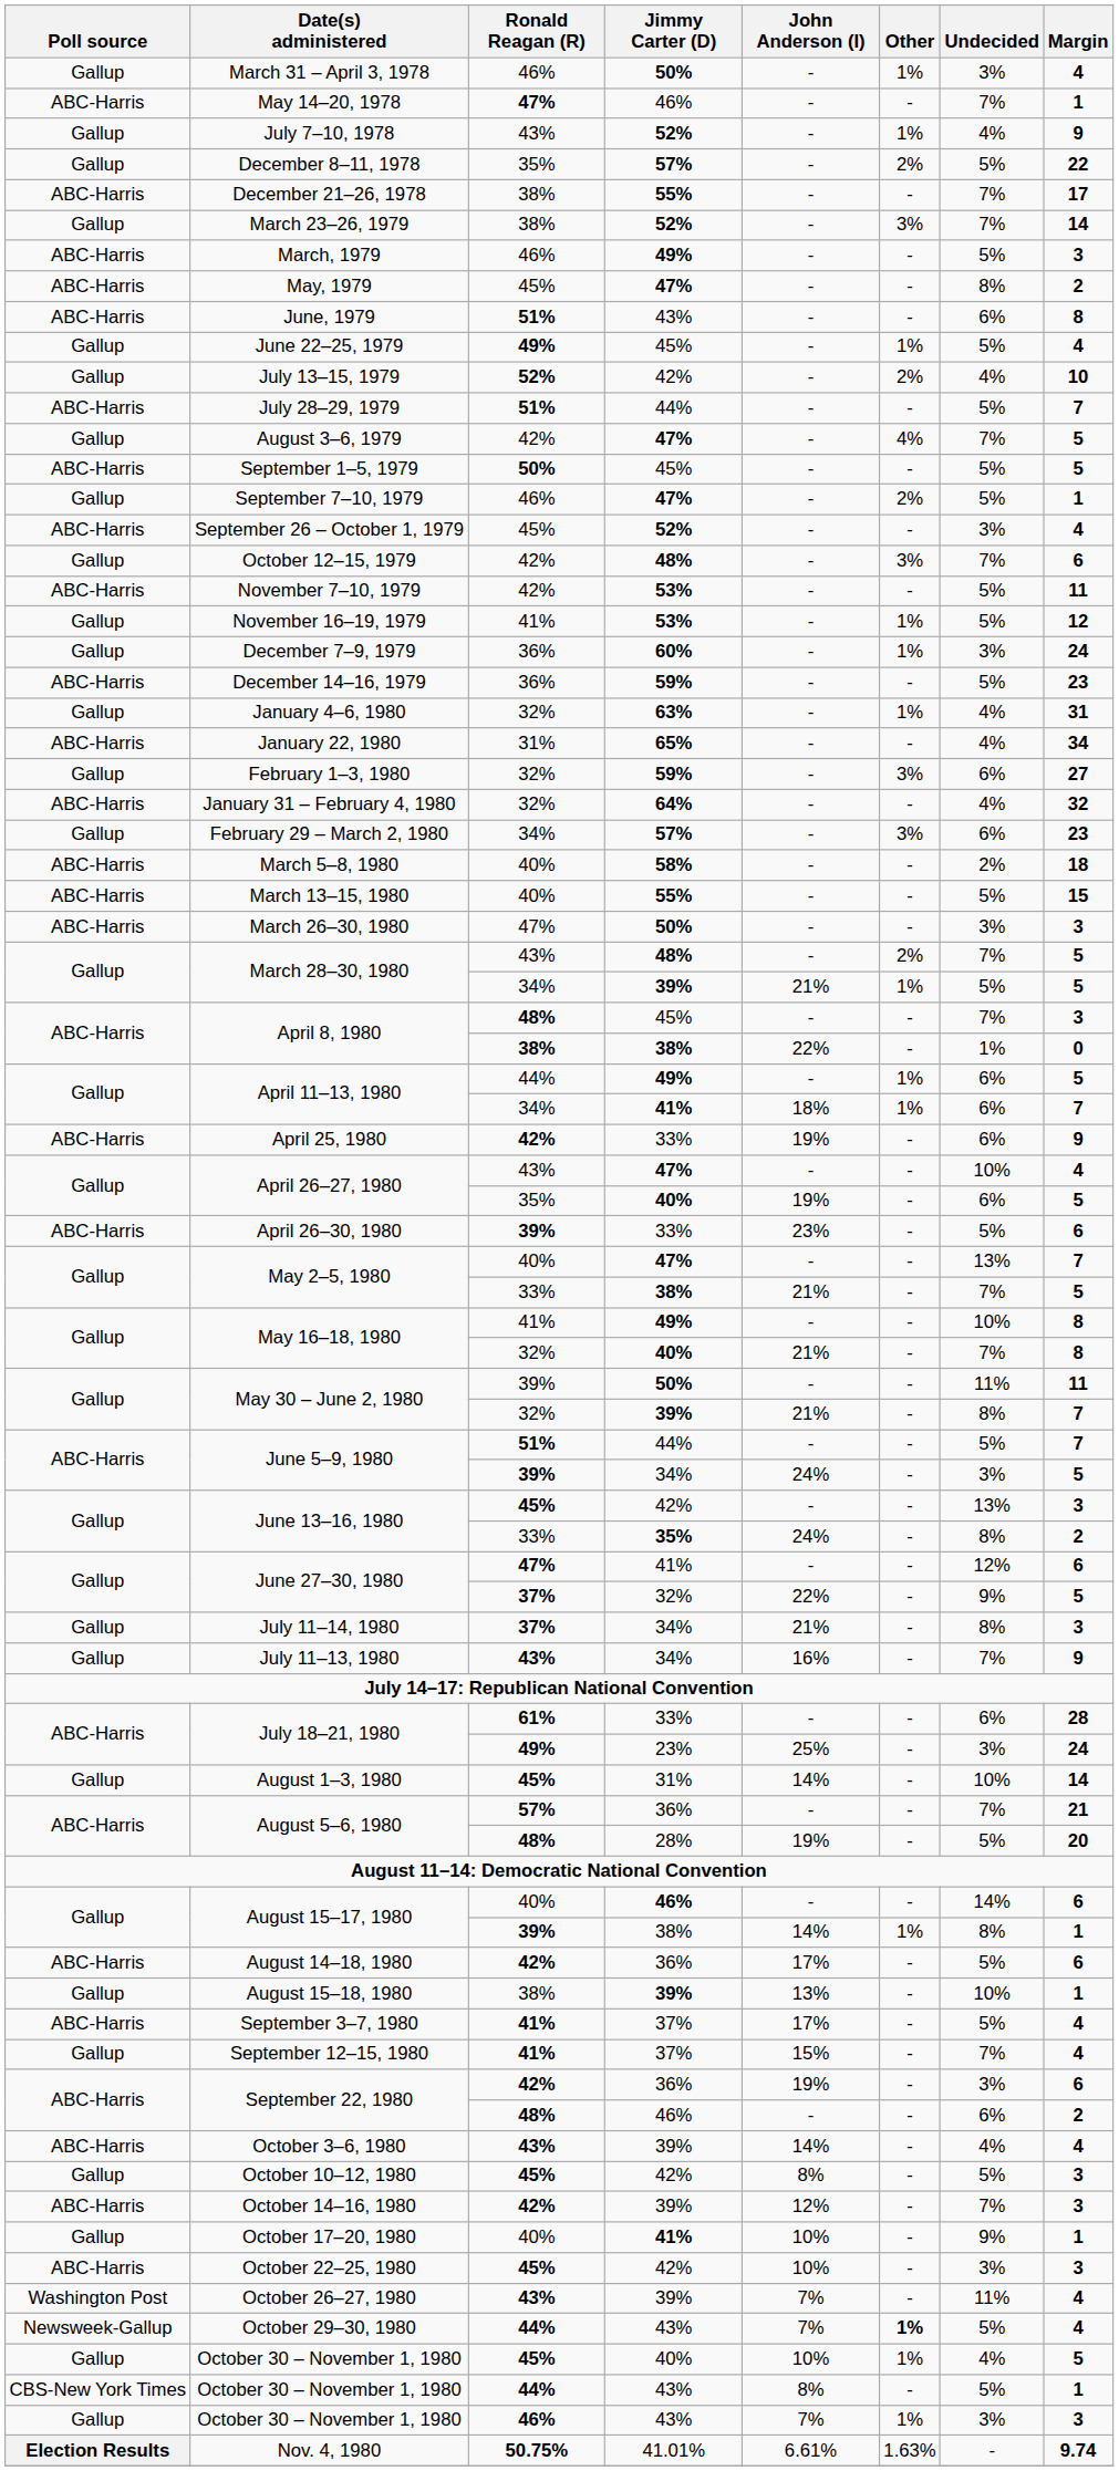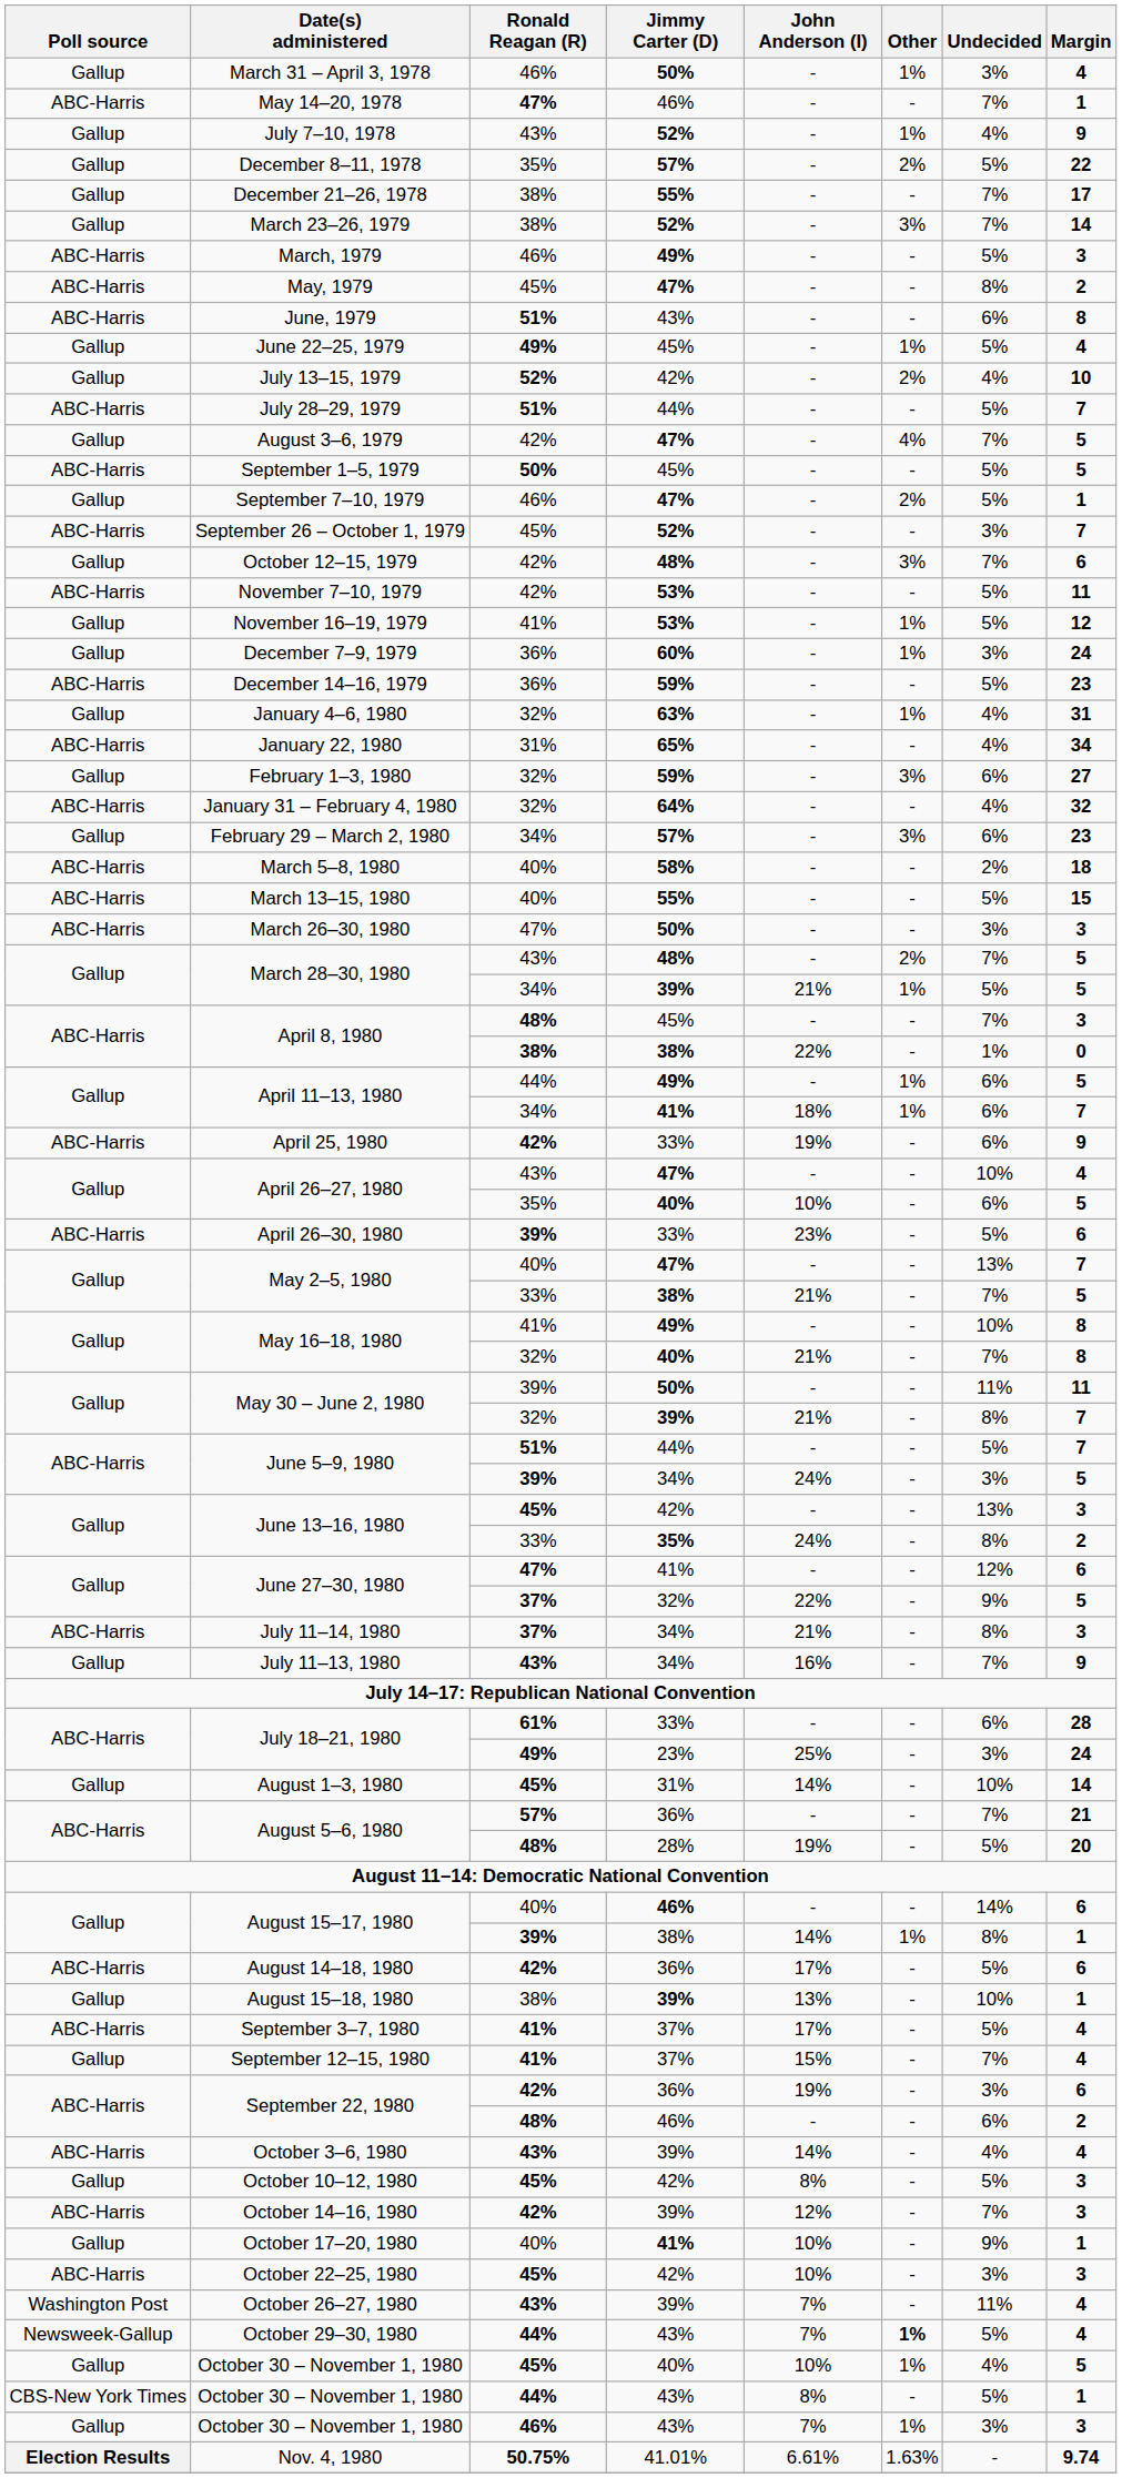December 21–26, 1978 | Poll source: ABC-Harris -> Gallup
September 26 – October 1, 1979 | Margin: 4 -> 7
April 26–27, 1980 / 35% | John Anderson (I): 19% -> 10%
July 11–14, 1980 | Poll source: Gallup -> ABC-Harris
